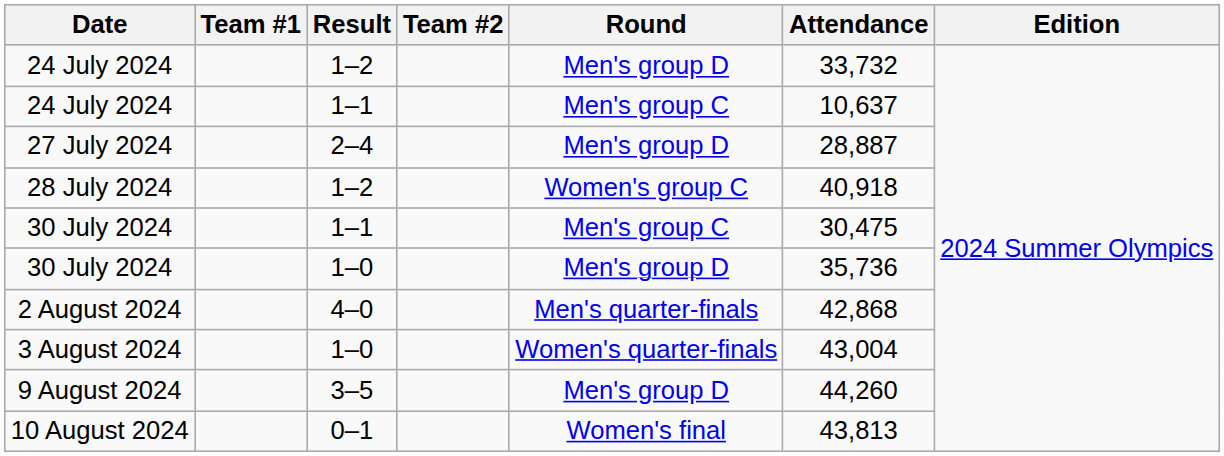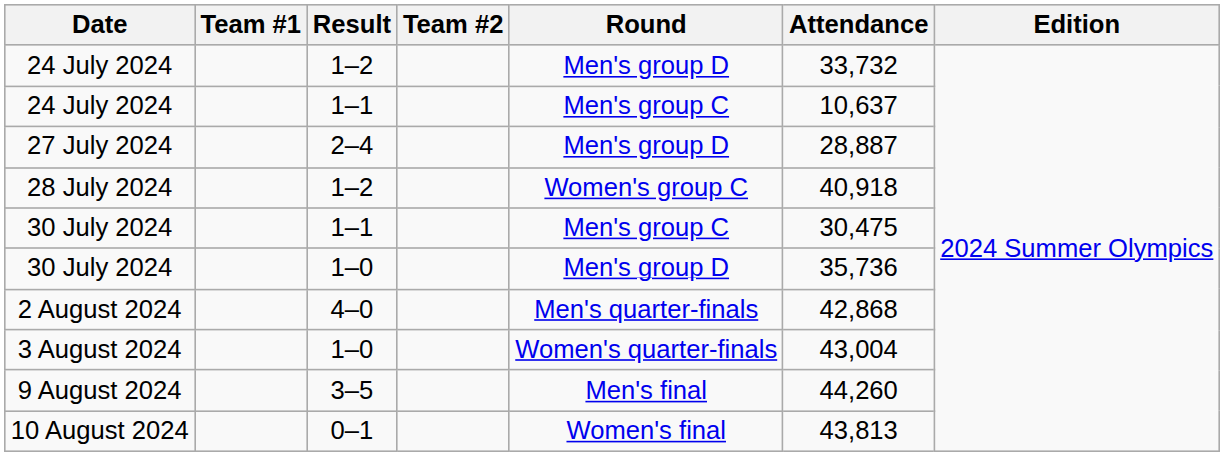9 August 2024 | Round: Men's group D -> Men's final
